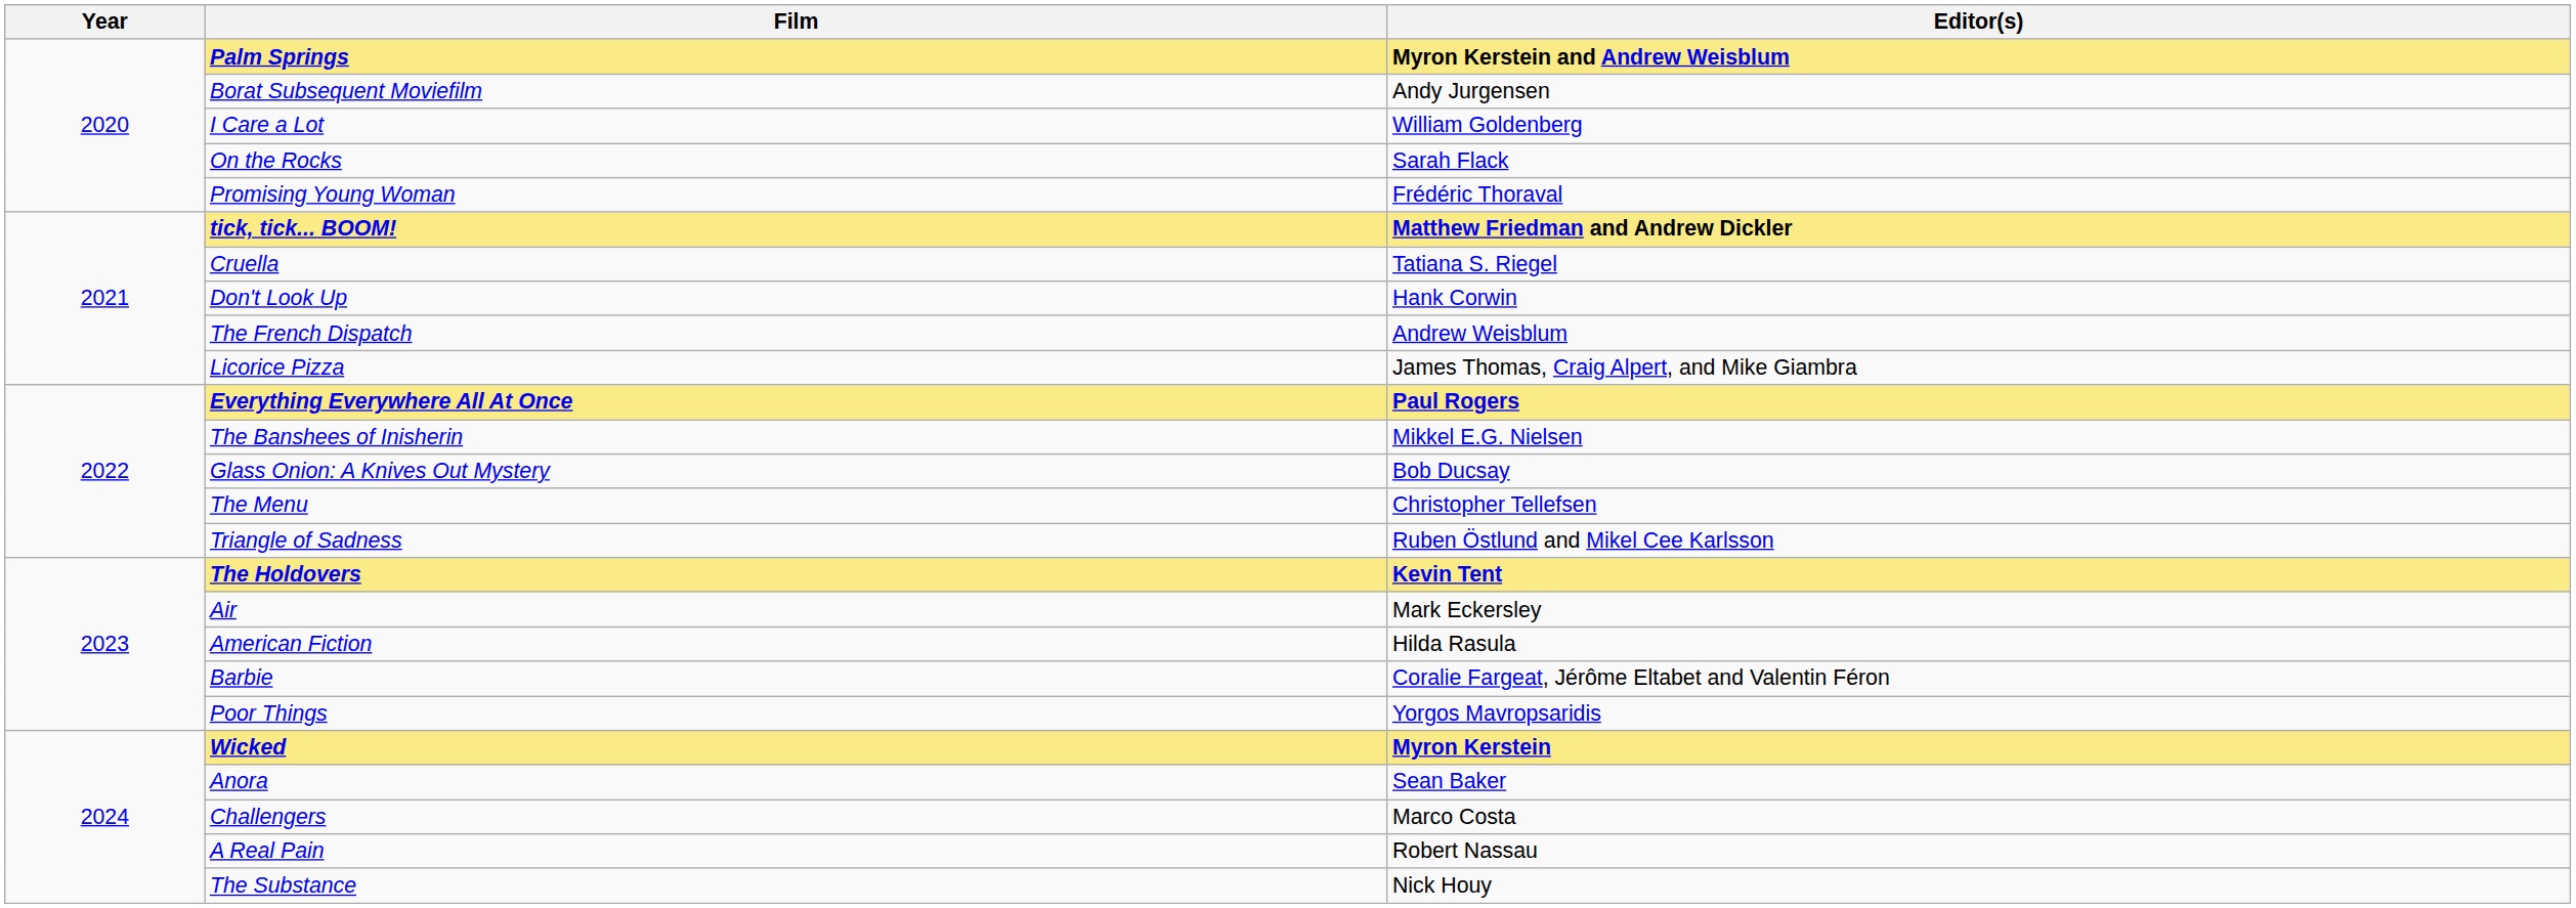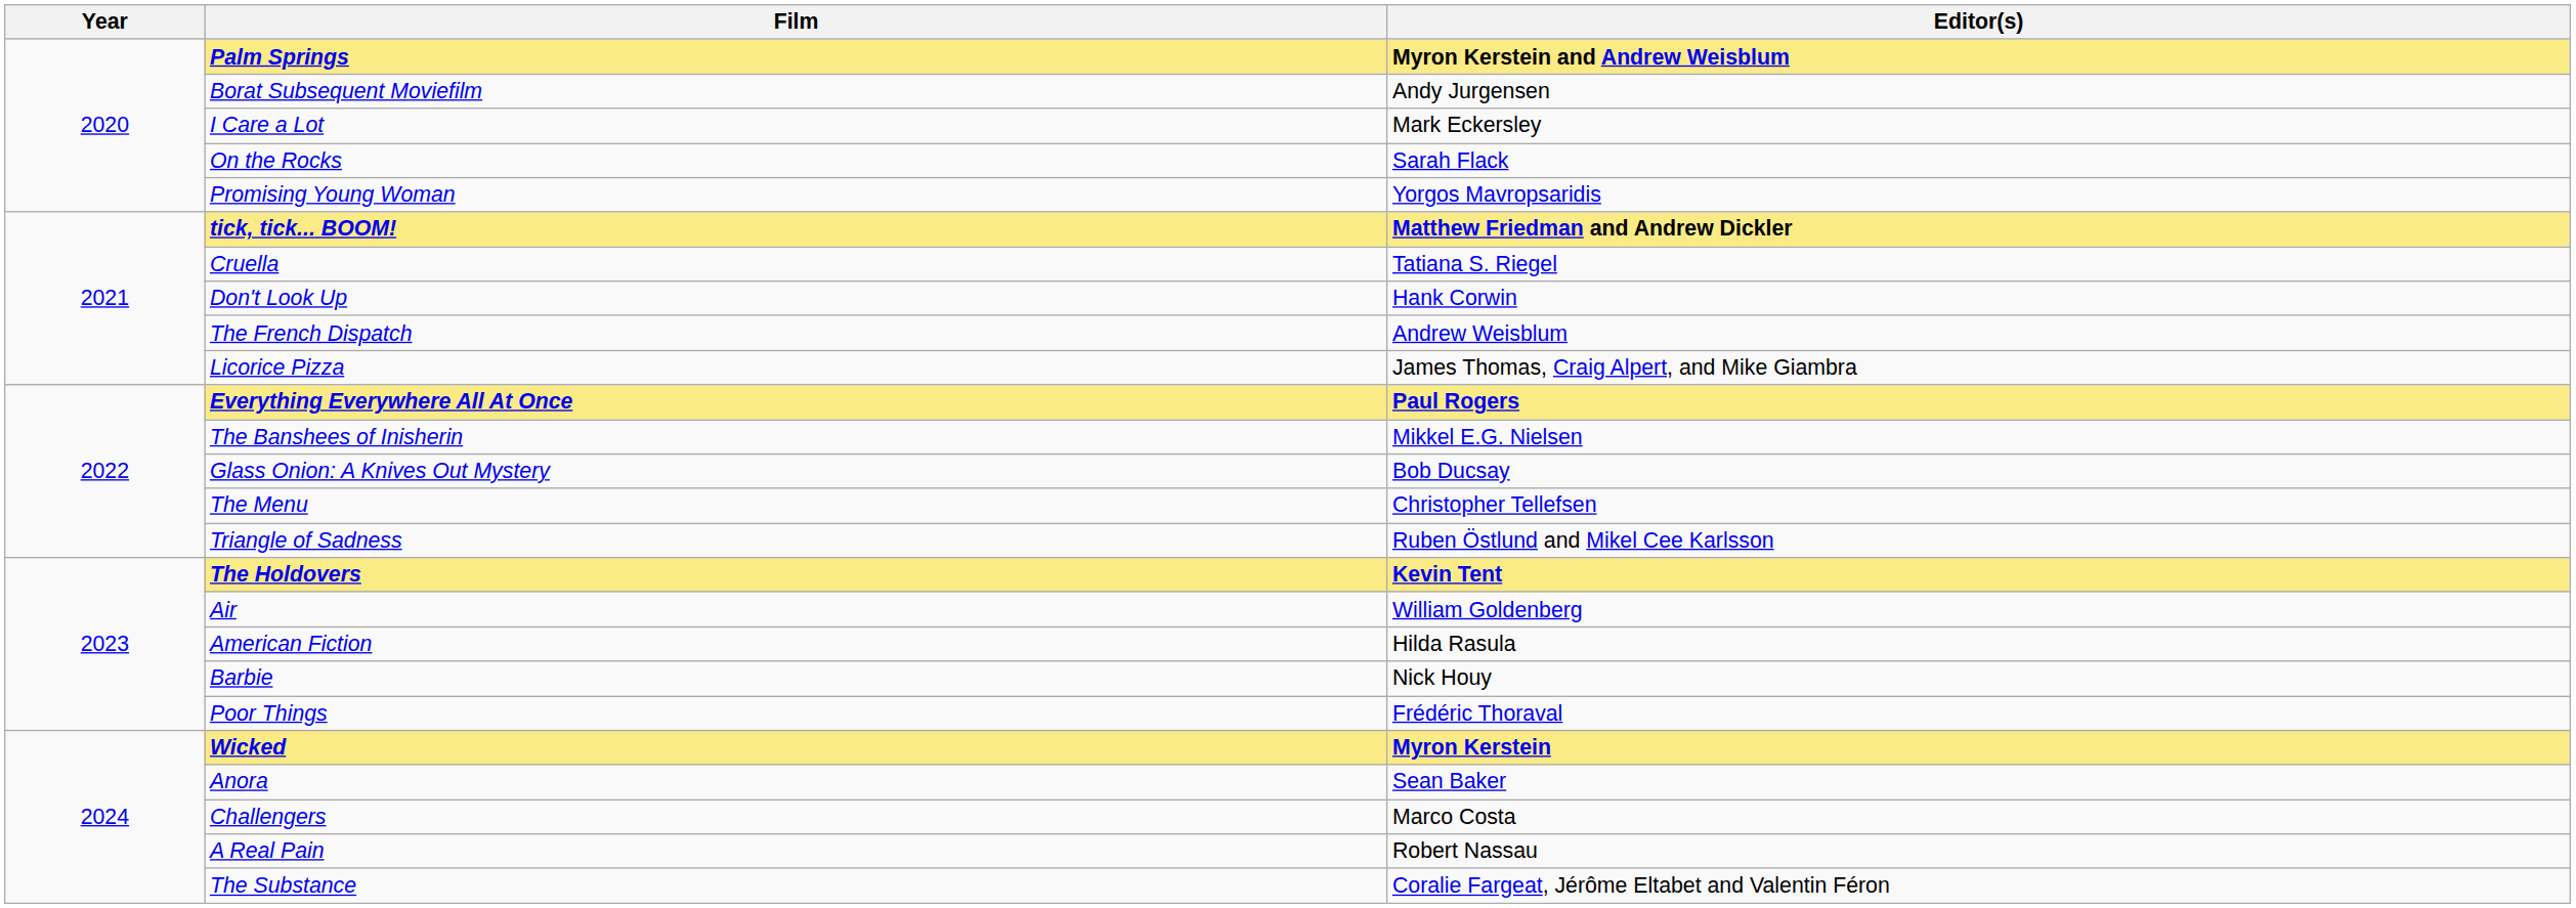I Care a Lot | Editor(s): William Goldenberg -> Mark Eckersley
Promising Young Woman | Editor(s): Frédéric Thoraval -> Yorgos Mavropsaridis
Air | Editor(s): Mark Eckersley -> William Goldenberg
Barbie | Editor(s): Coralie Fargeat, Jérôme Eltabet and Valentin Féron -> Nick Houy
Poor Things | Editor(s): Yorgos Mavropsaridis -> Frédéric Thoraval
The Substance | Editor(s): Nick Houy -> Coralie Fargeat, Jérôme Eltabet and Valentin Féron
